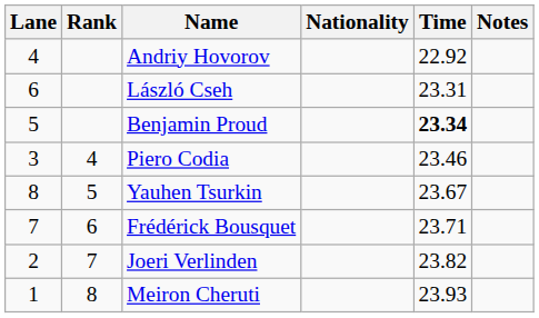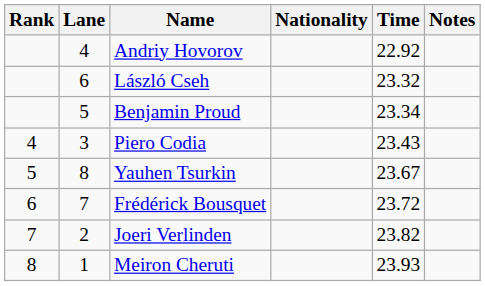columns swapped: Rank <-> Lane
László Cseh | Time: 23.31 -> 23.32
Benjamin Proud | Time: bold -> normal
Piero Codia | Time: 23.46 -> 23.43
Frédérick Bousquet | Time: 23.71 -> 23.72
